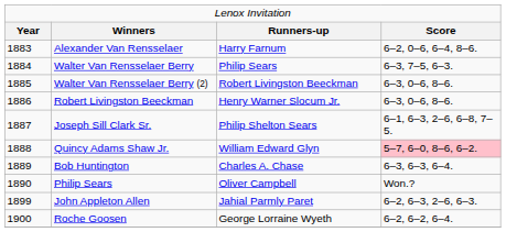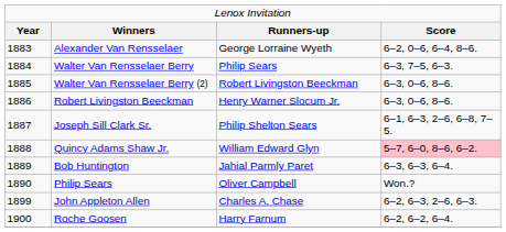Alexander Van Rensselaer | column 3: Harry Farnum -> George Lorraine Wyeth
Bob Huntington | column 3: Charles A. Chase -> Jahial Parmly Paret
John Appleton Allen | column 3: Jahial Parmly Paret -> Charles A. Chase
Roche Goosen | column 3: George Lorraine Wyeth -> Harry Farnum
